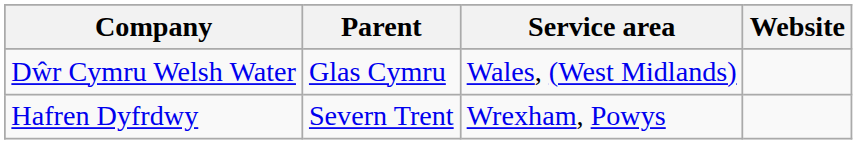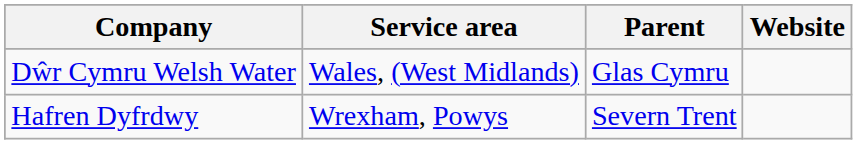columns swapped: Service area <-> Parent
